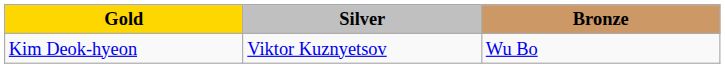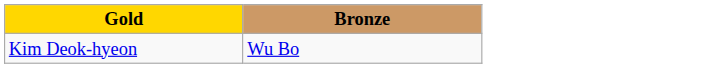- column: Silver | Viktor Kuznyetsov
